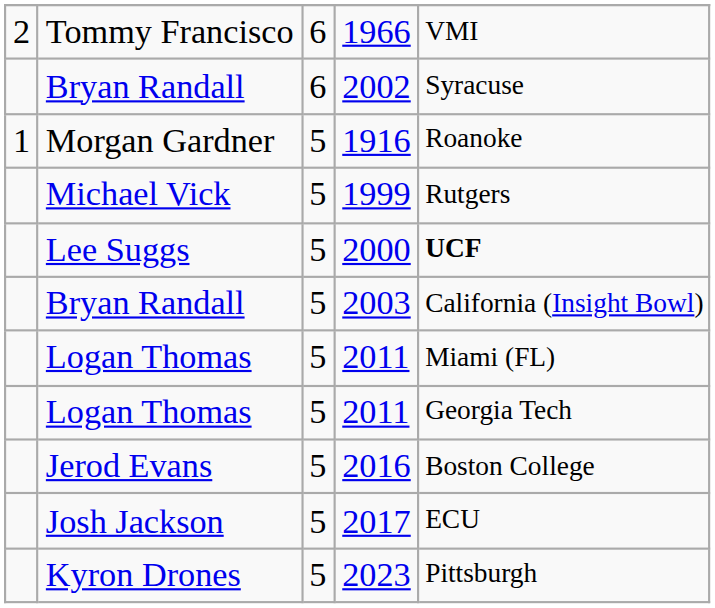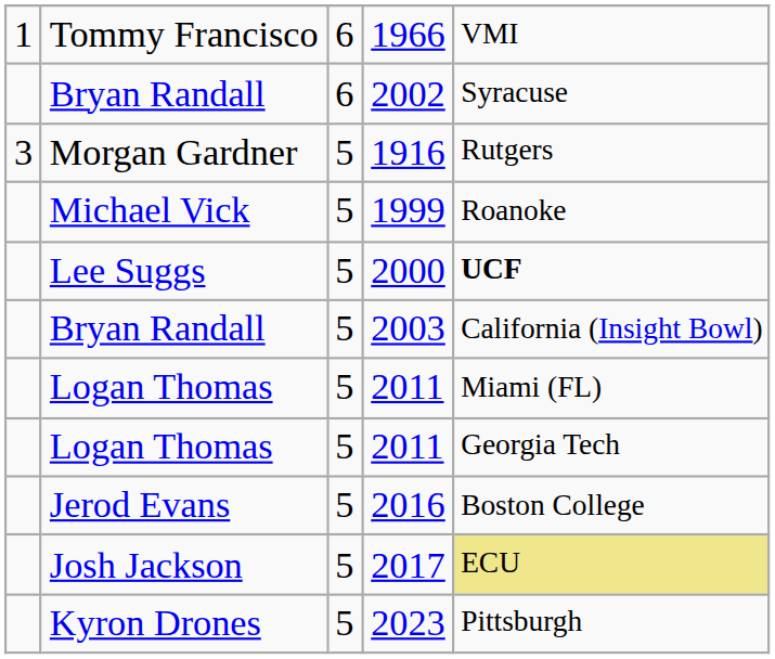1966 | column 1: 2 -> 1
1916 | column 1: 1 -> 3
1916 | column 5: Roanoke -> Rutgers
1999 | column 5: Rutgers -> Roanoke
2017 | column 5: no background -> khaki background
